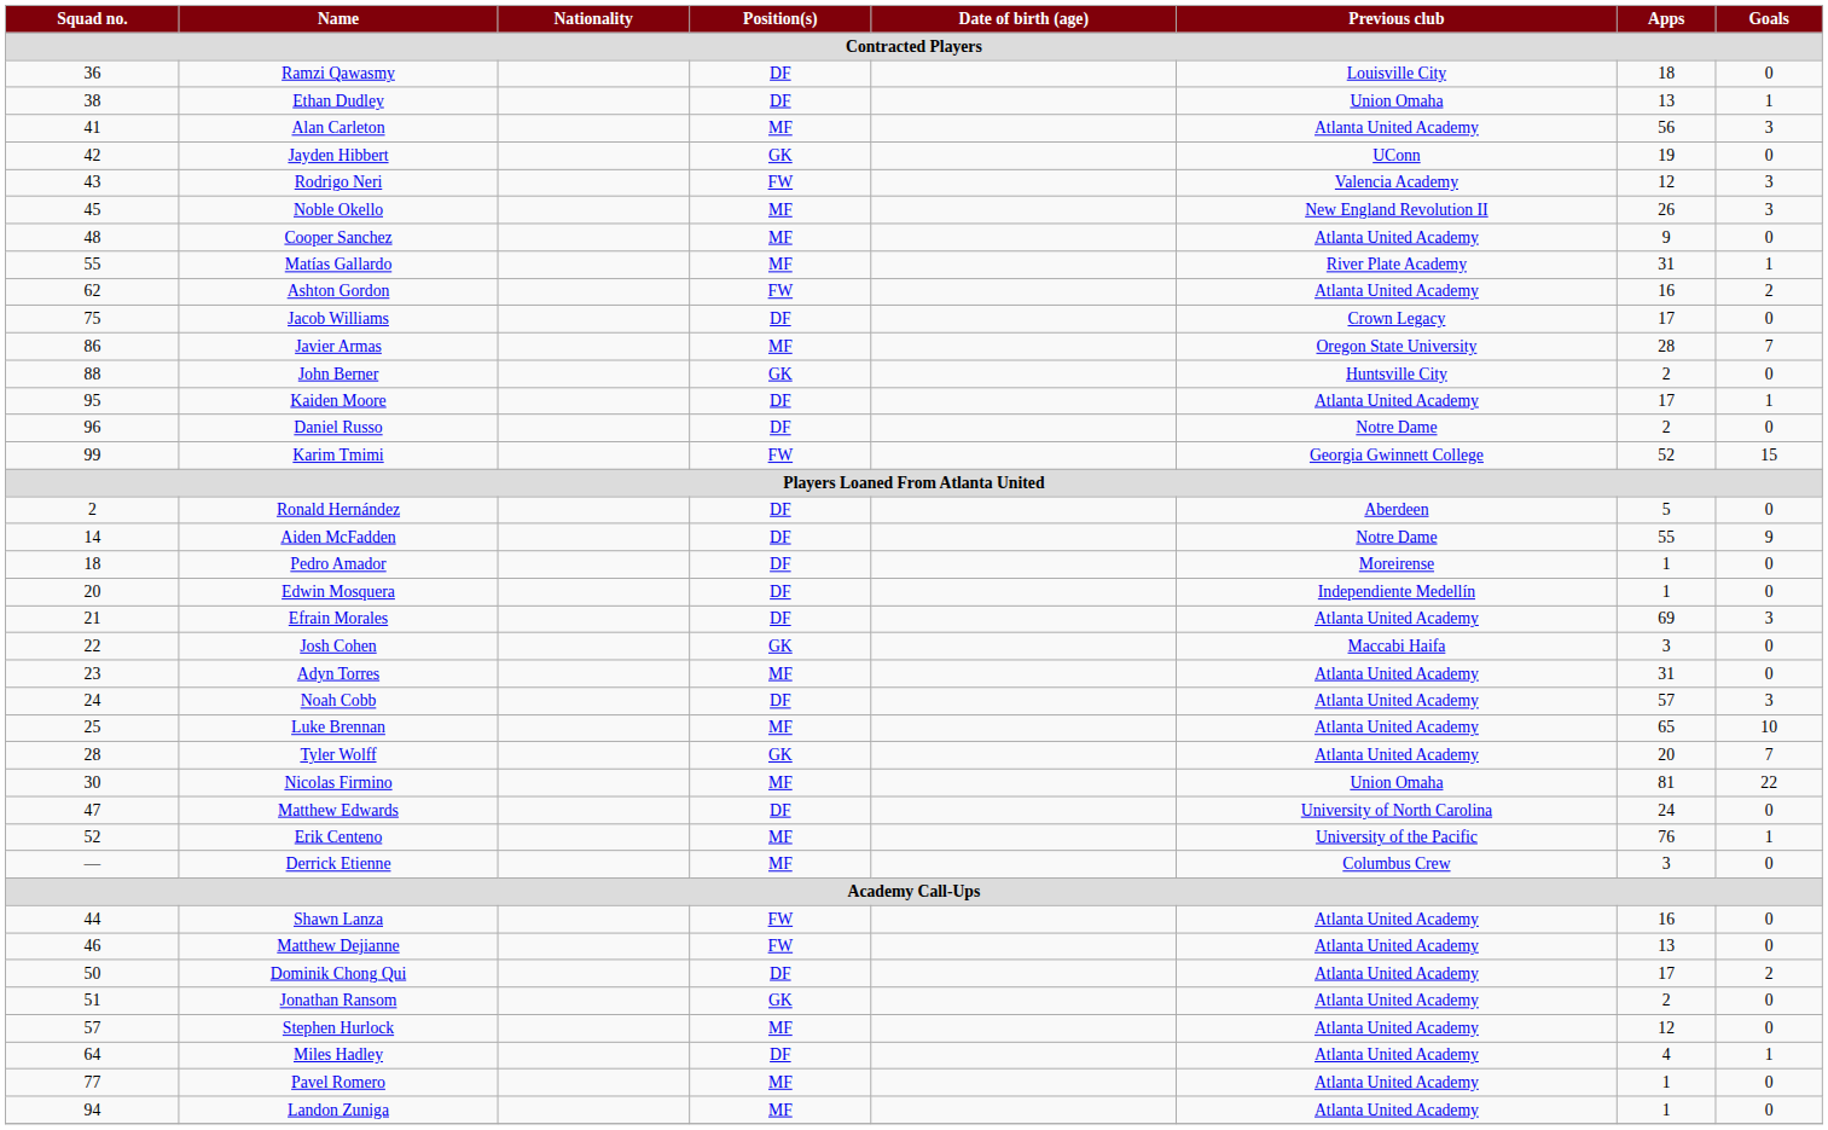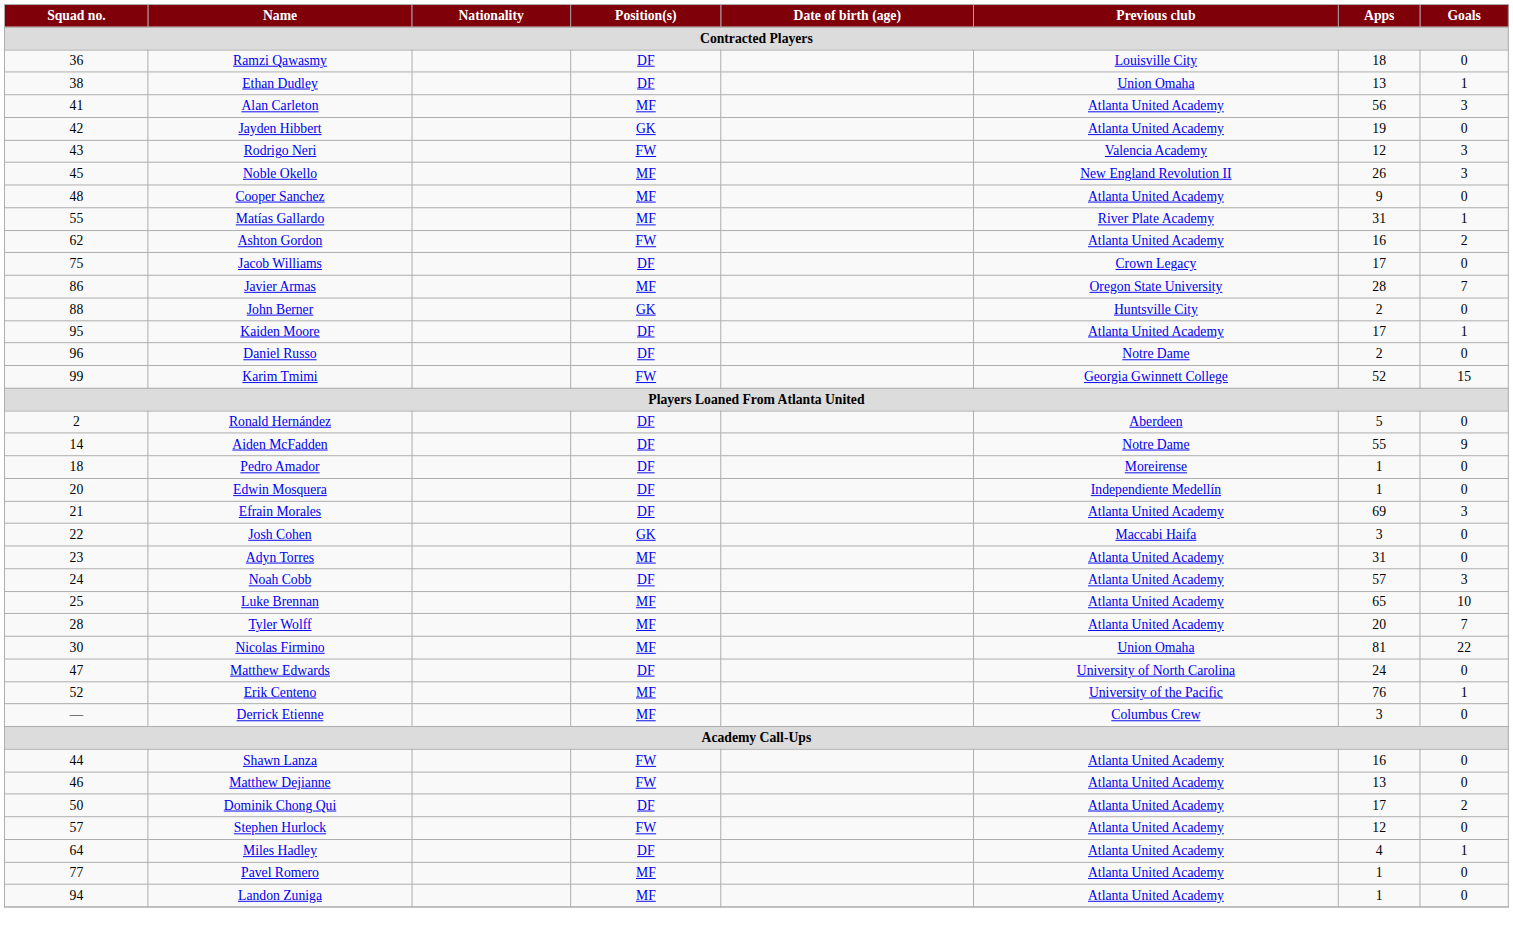Jayden Hibbert | Previous club: UConn -> Atlanta United Academy
Tyler Wolff | Position(s): GK -> MF
- row: 51 | Jonathan Ransom | GK | Atlanta United Academy | 2 | 0
Stephen Hurlock | Position(s): MF -> FW
